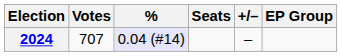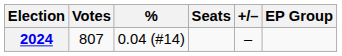2024 | Votes: 707 -> 807
2024 | %: lavender background -> no background
